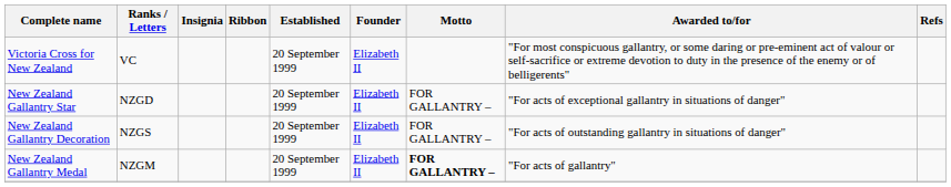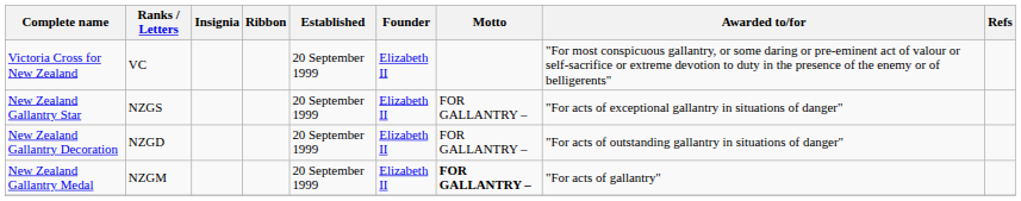New Zealand Gallantry Star | Ranks / Letters: NZGD -> NZGS
New Zealand Gallantry Decoration | Ranks / Letters: NZGS -> NZGD
